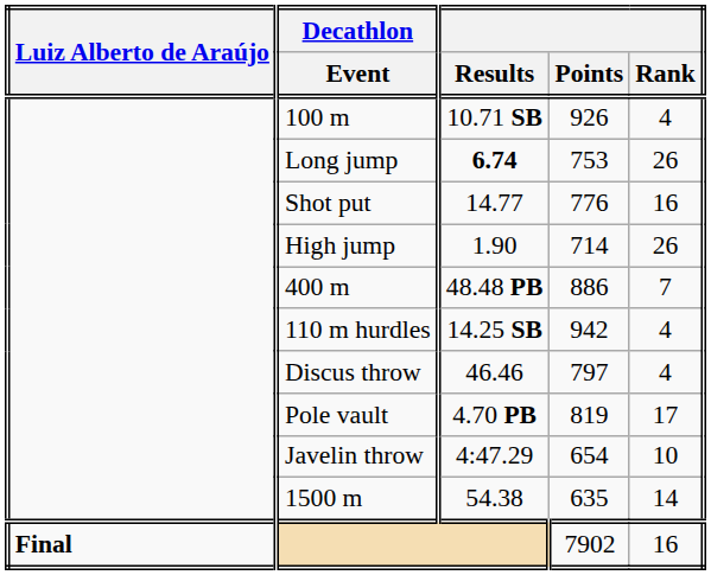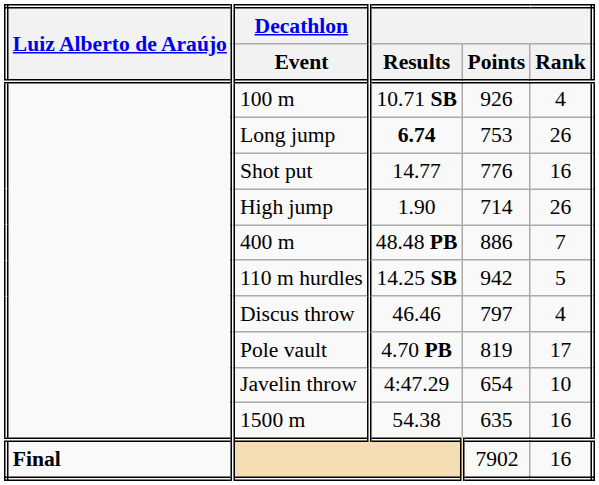110 m hurdles | Rank: 4 -> 5
1500 m | Rank: 14 -> 16
